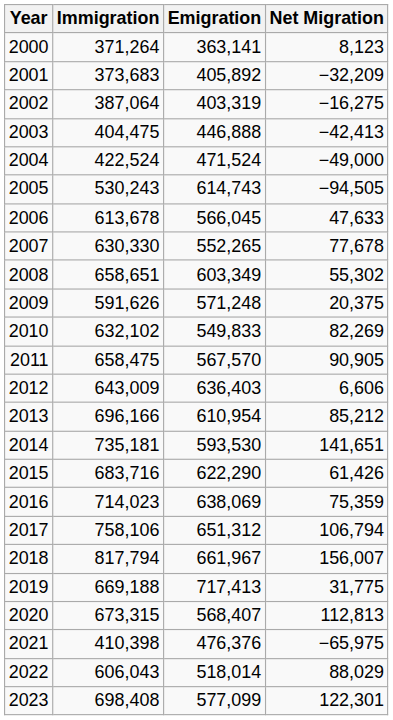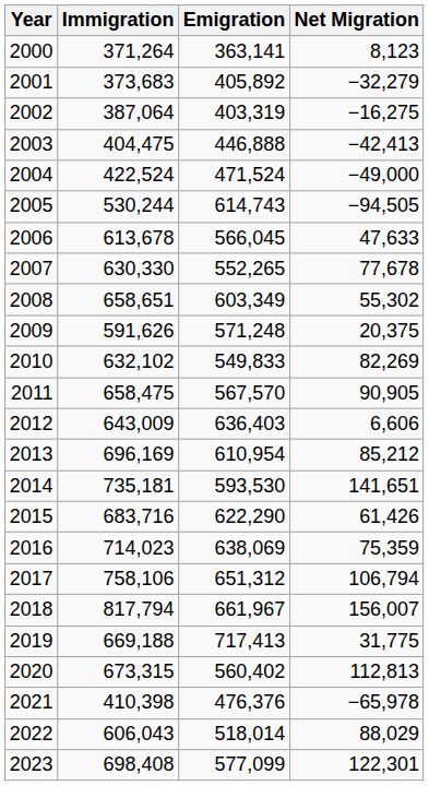2001 | Net Migration: −32,209 -> −32,279
2005 | Immigration: 530,243 -> 530,244
2013 | Immigration: 696,166 -> 696,169
2020 | Emigration: 568,407 -> 560,402
2021 | Net Migration: −65,975 -> −65,978
